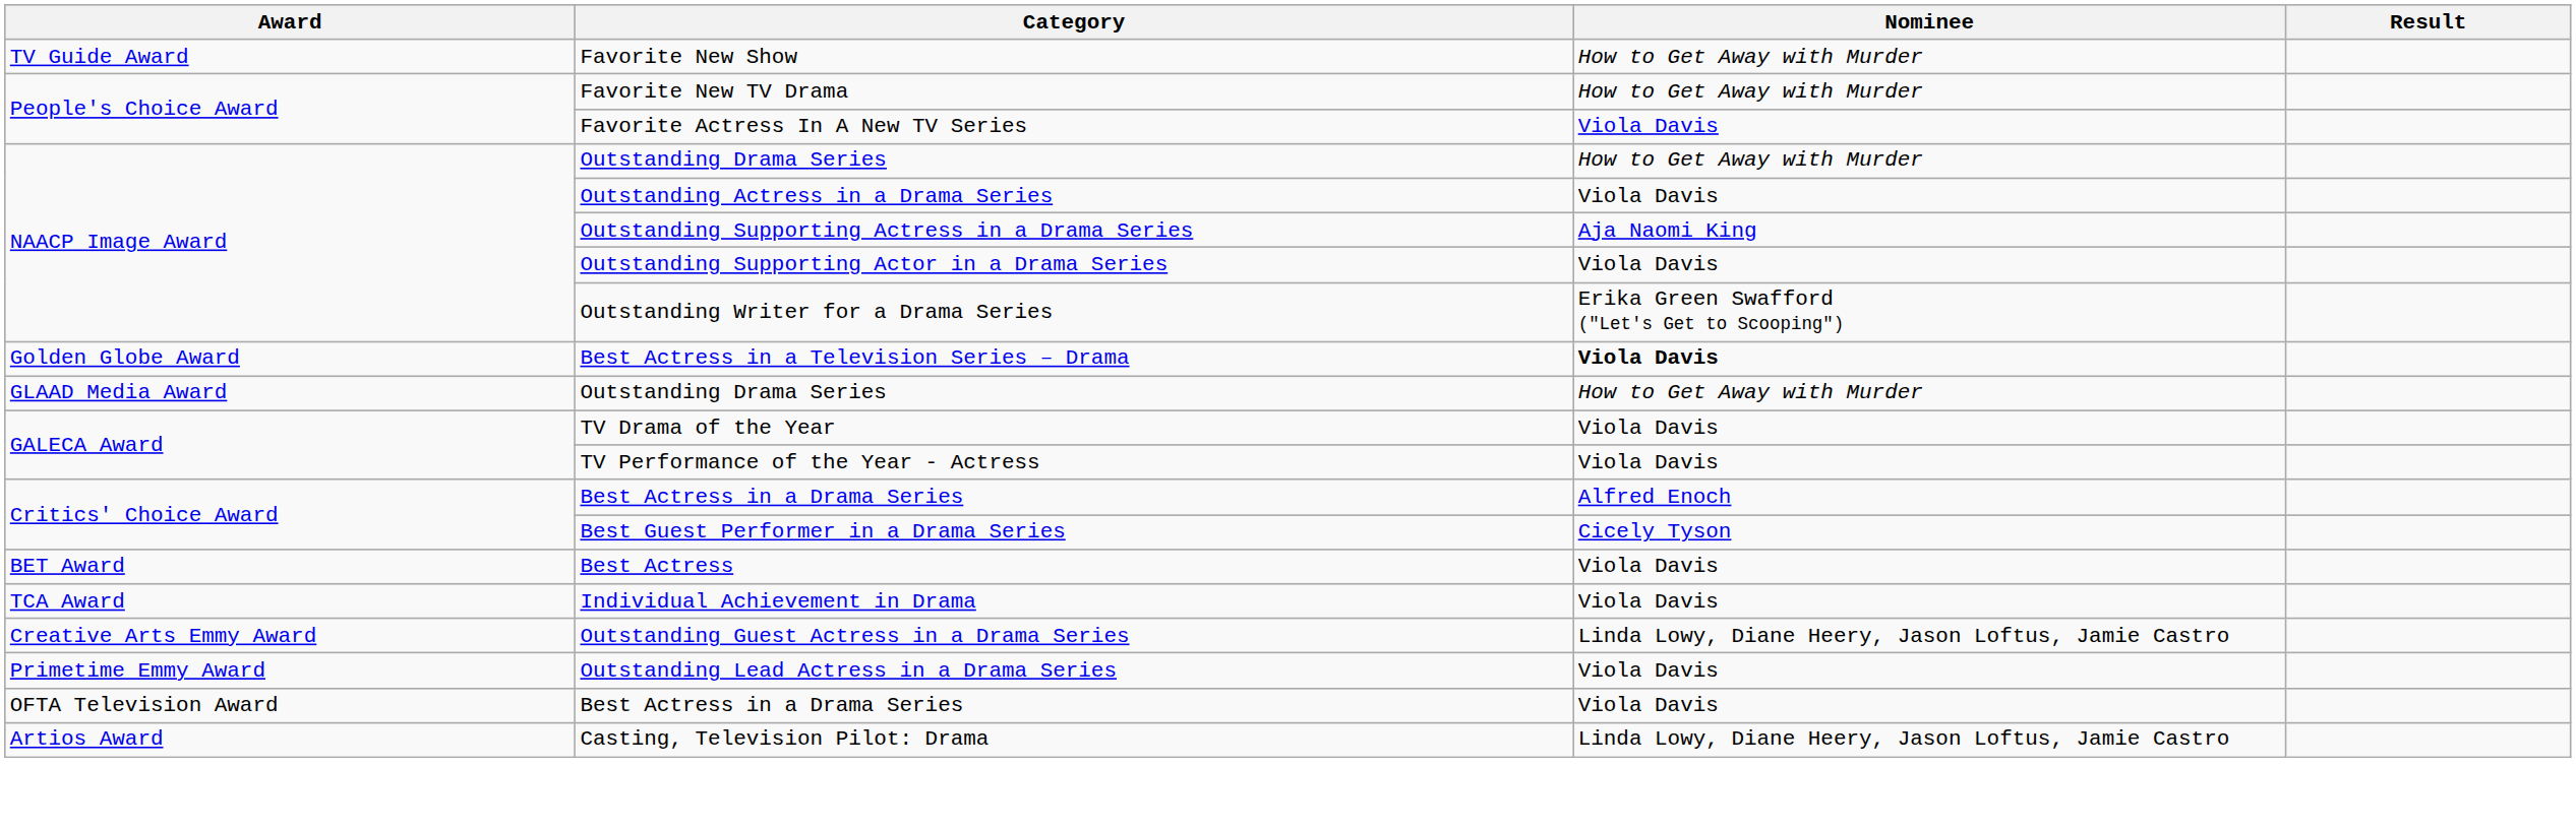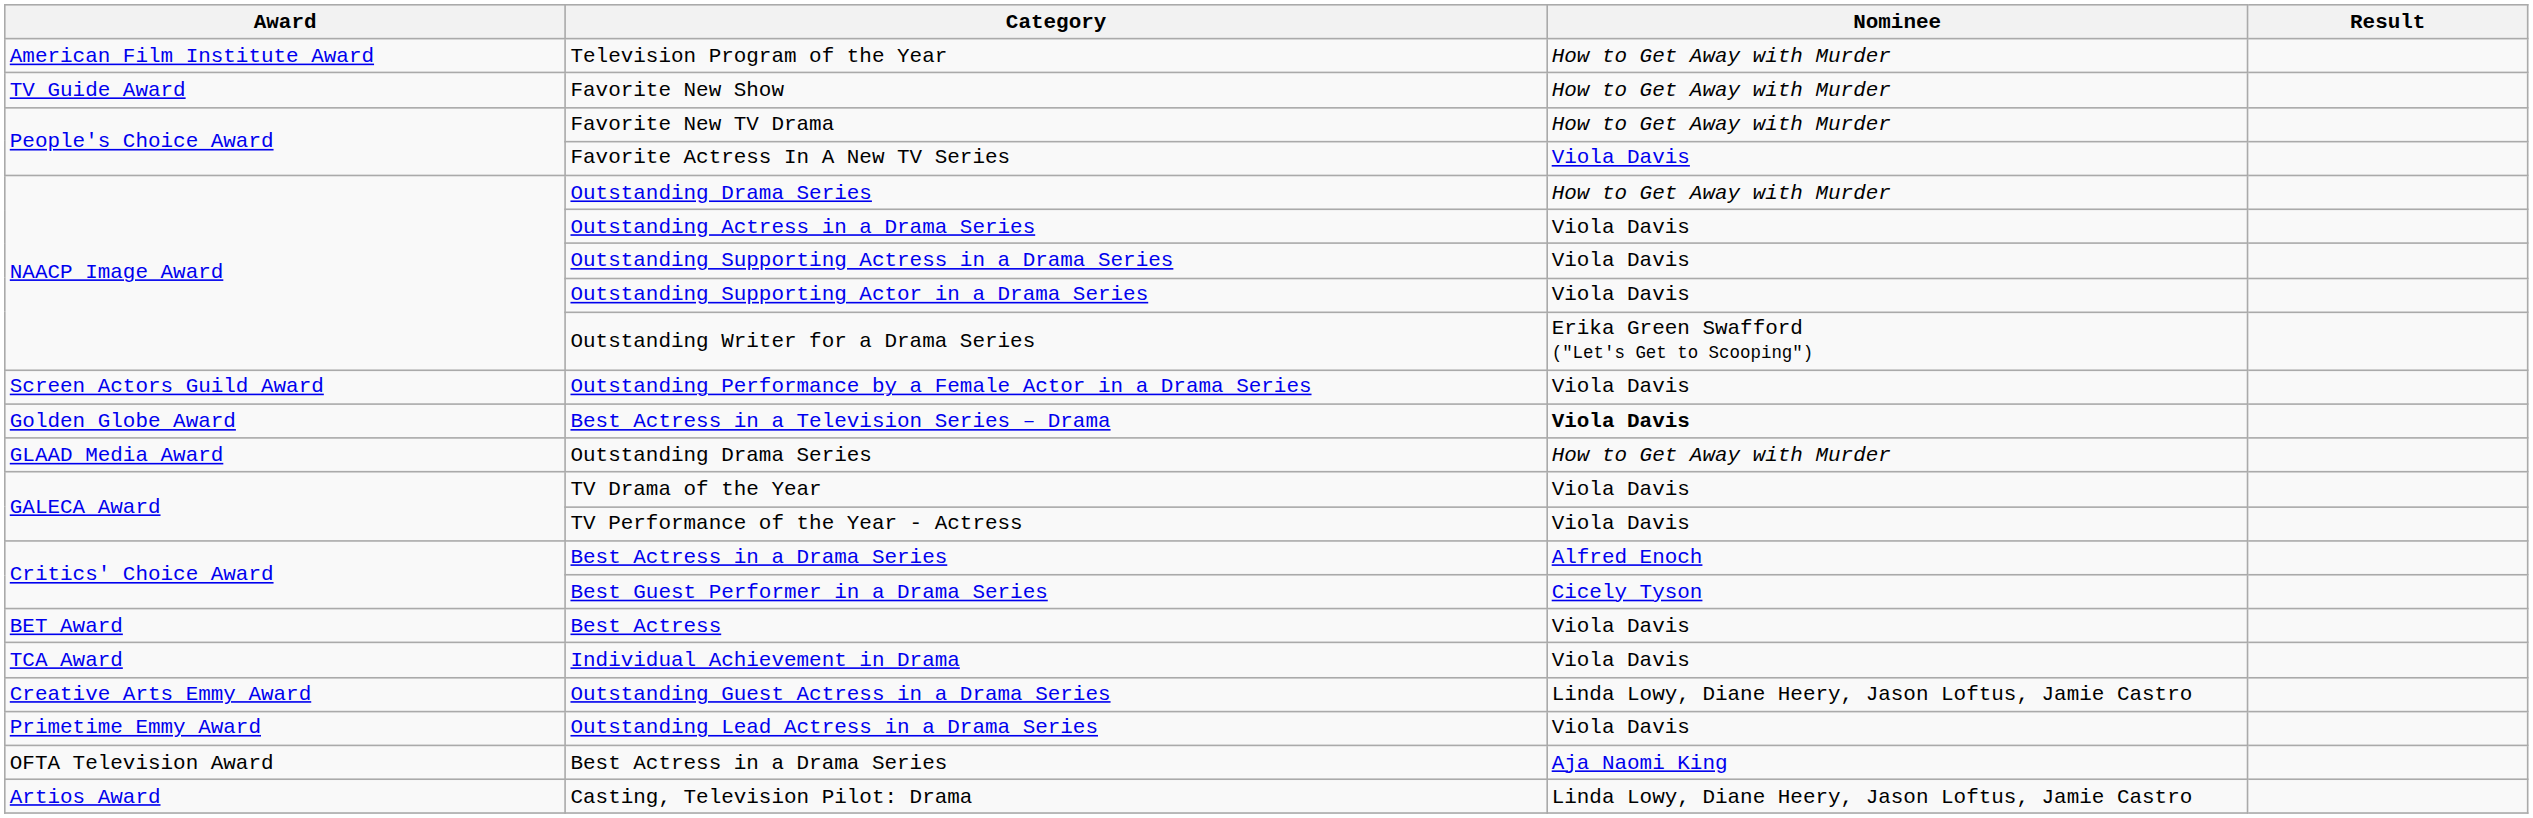+ row: American Film Institute Award | Television Program of the Year | How to Get Away with Murder
Outstanding Supporting Actress in a Drama Series | Nominee: Aja Naomi King -> Viola Davis
+ row: Screen Actors Guild Award | Outstanding Performance by a Female Actor in a Drama Series | Viola Davis
OFTA Television Award / Best Actress in a Drama Series | Nominee: Viola Davis -> Aja Naomi King
